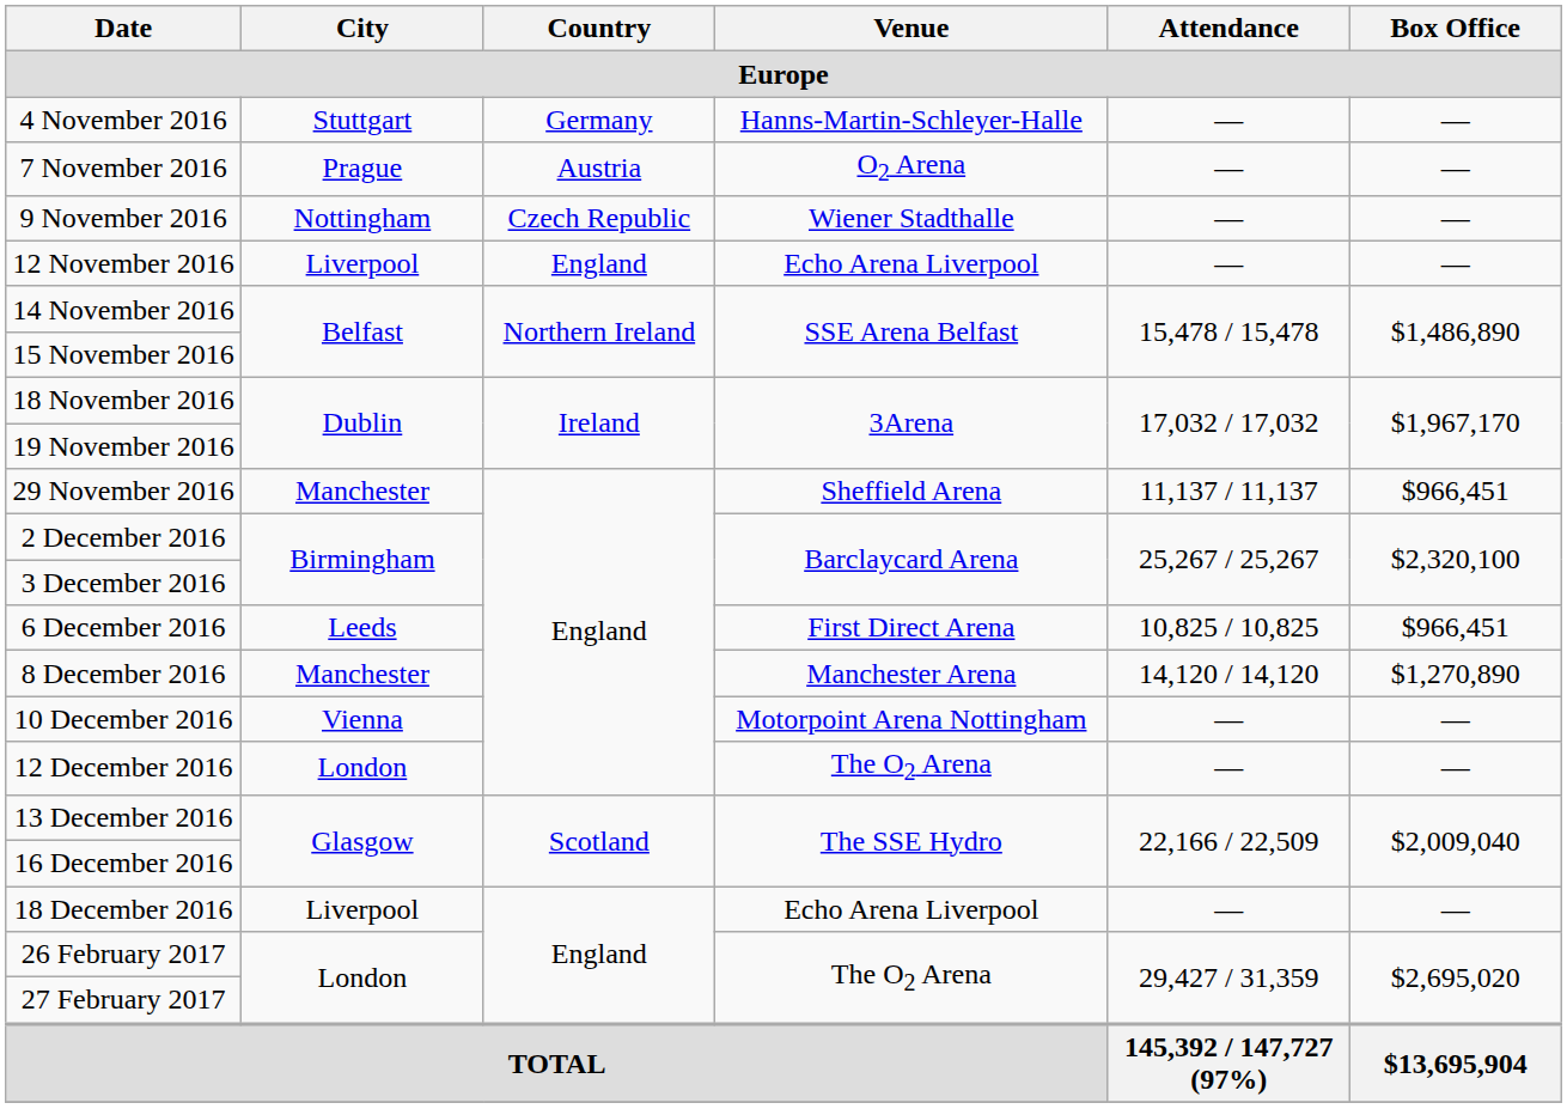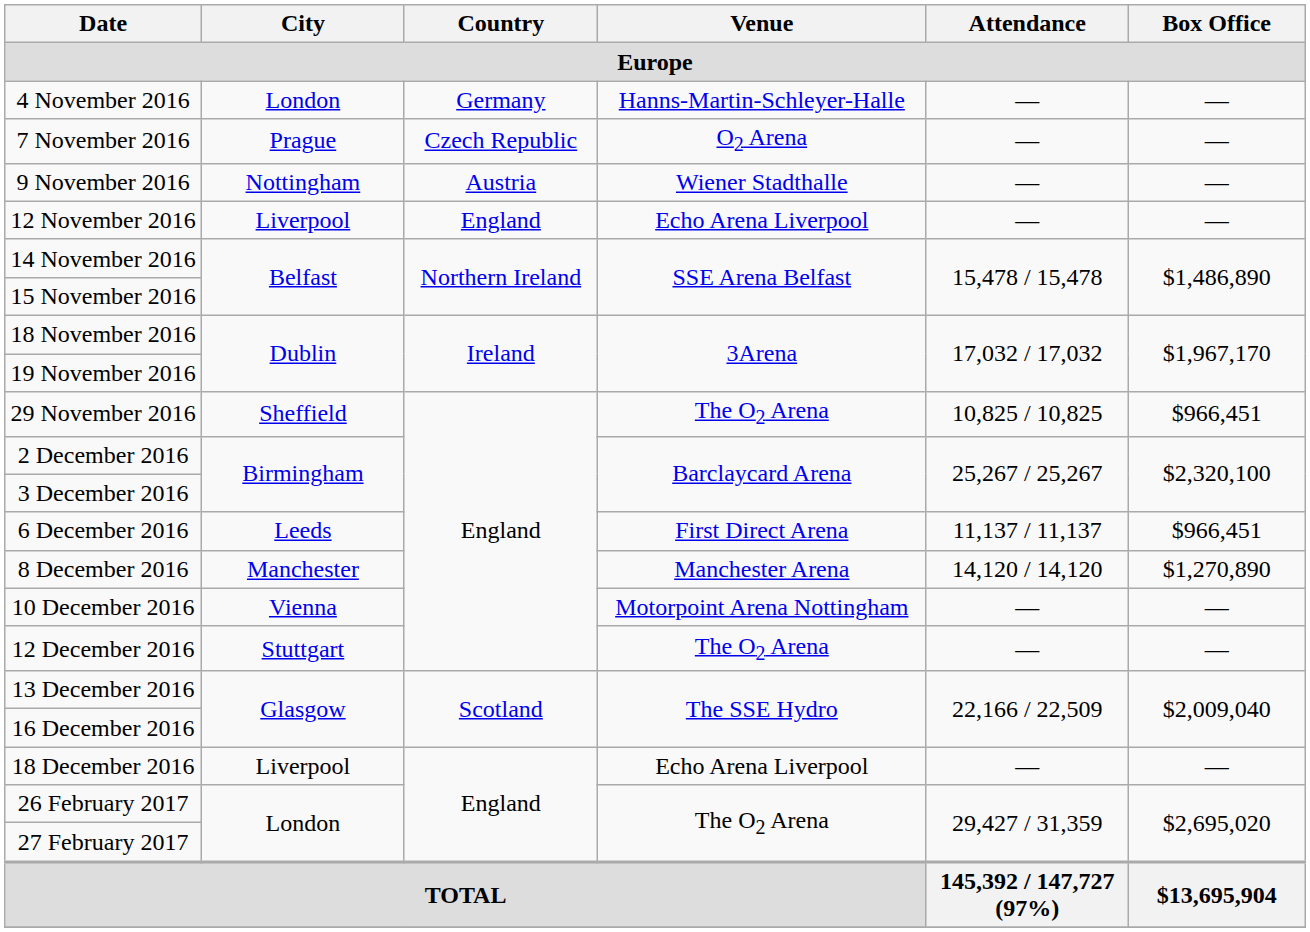4 November 2016 | City: Stuttgart -> London
7 November 2016 | Country: Austria -> Czech Republic
9 November 2016 | Country: Czech Republic -> Austria
29 November 2016 | City: Manchester -> Sheffield
29 November 2016 | Venue: Sheffield Arena -> The O2 Arena
29 November 2016 | Attendance: 11,137 / 11,137 -> 10,825 / 10,825
6 December 2016 | Attendance: 10,825 / 10,825 -> 11,137 / 11,137
12 December 2016 | City: London -> Stuttgart
